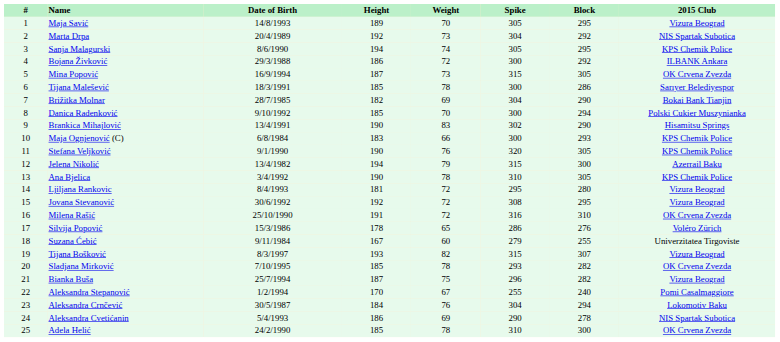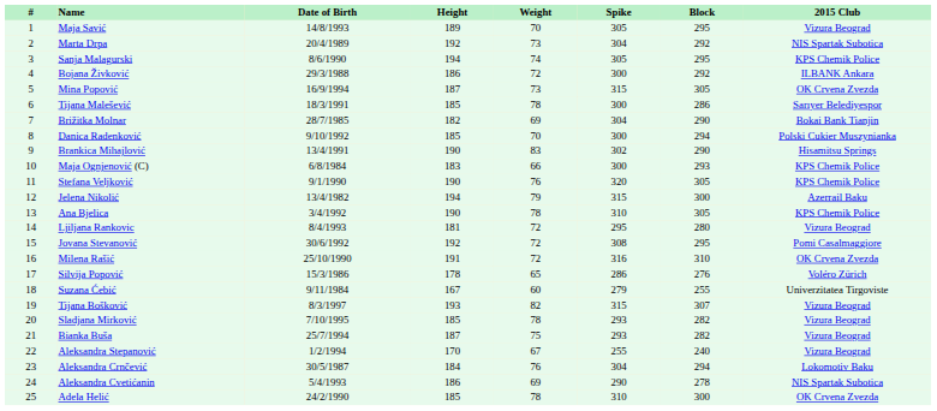Jovana Stevanović | 2015 Club: Vizura Beograd -> Pomi Casalmaggiore
Sladjana Mirković | 2015 Club: OK Crvena Zvezda -> Vizura Beograd
Bianka Buša | Spike: 296 -> 293
Aleksandra Stepanović | 2015 Club: Pomi Casalmaggiore -> Vizura Beograd
